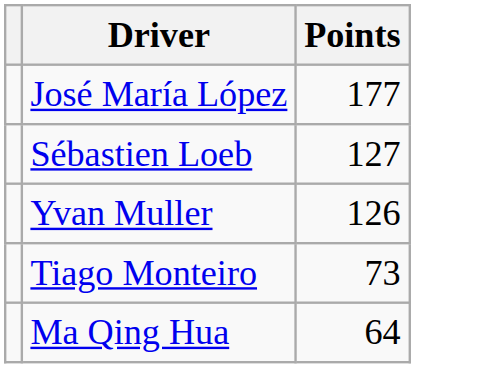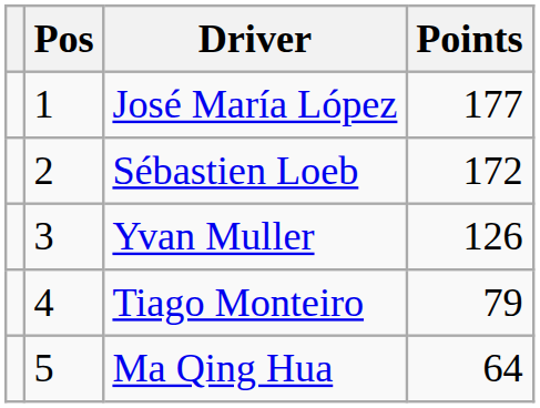+ column: Pos | 1 | 2 | 3 | 4 | 5
Sébastien Loeb | Points: 127 -> 172
Tiago Monteiro | Points: 73 -> 79
